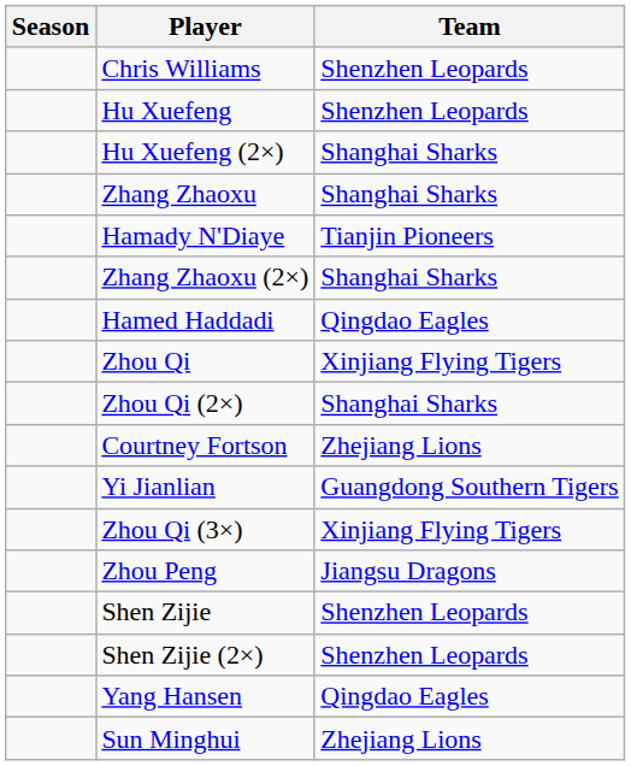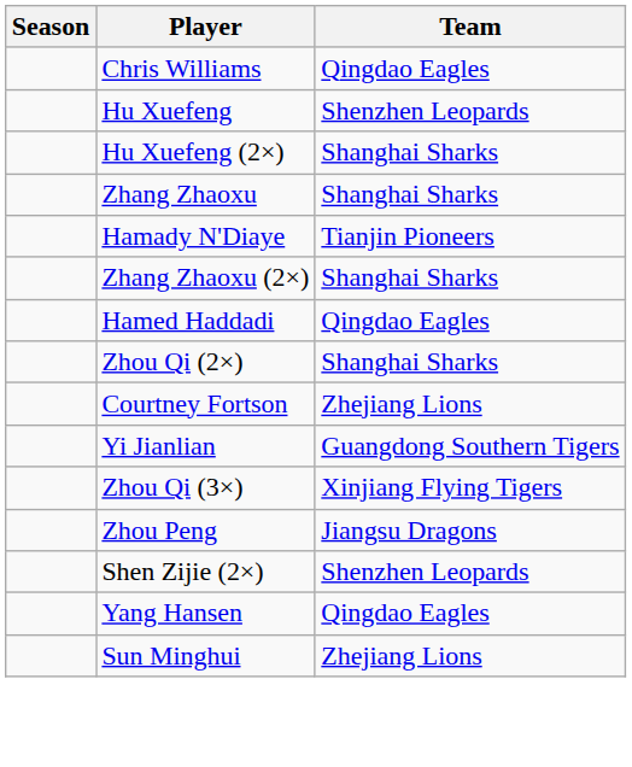Chris Williams | Team: Shenzhen Leopards -> Qingdao Eagles
- row: Zhou Qi | Xinjiang Flying Tigers
- row: Shen Zijie | Shenzhen Leopards
